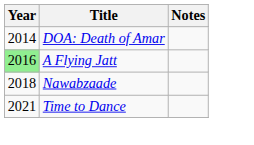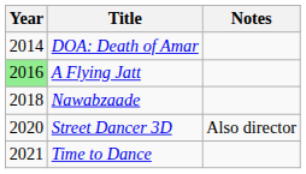+ row: 2020 | Street Dancer 3D | Also director
